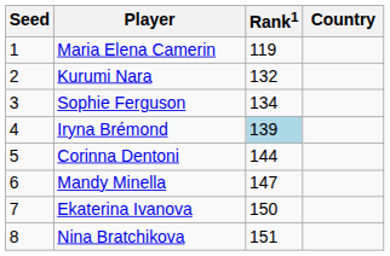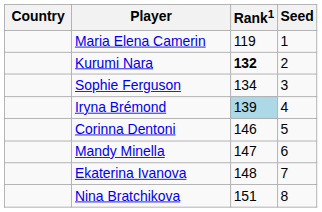columns swapped: Country <-> Seed
Kurumi Nara | Rank1: normal -> bold
Corinna Dentoni | Rank1: 144 -> 146
Ekaterina Ivanova | Rank1: 150 -> 148
